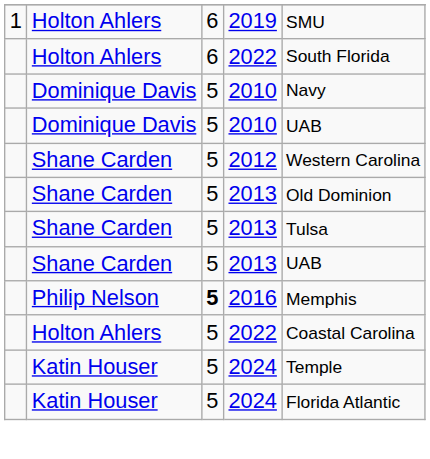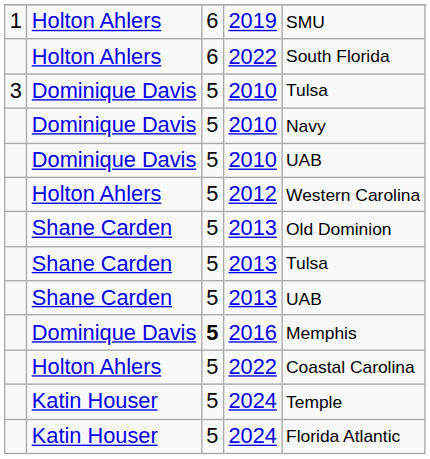+ row: 3 | Dominique Davis | 5 | 2010 | Tulsa
2012 | column 2: Shane Carden -> Holton Ahlers
2016 | column 2: Philip Nelson -> Dominique Davis
